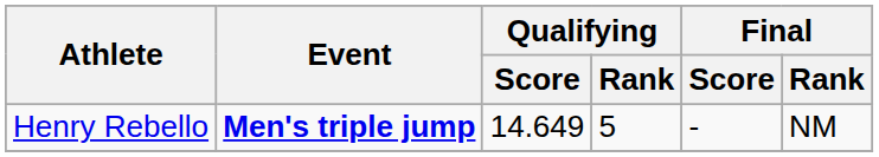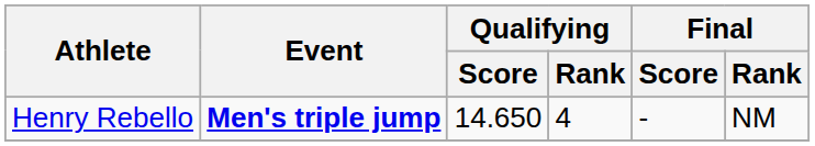Henry Rebello | Qualifying / Score: 14.649 -> 14.650
Henry Rebello | Qualifying / Rank: 5 -> 4
